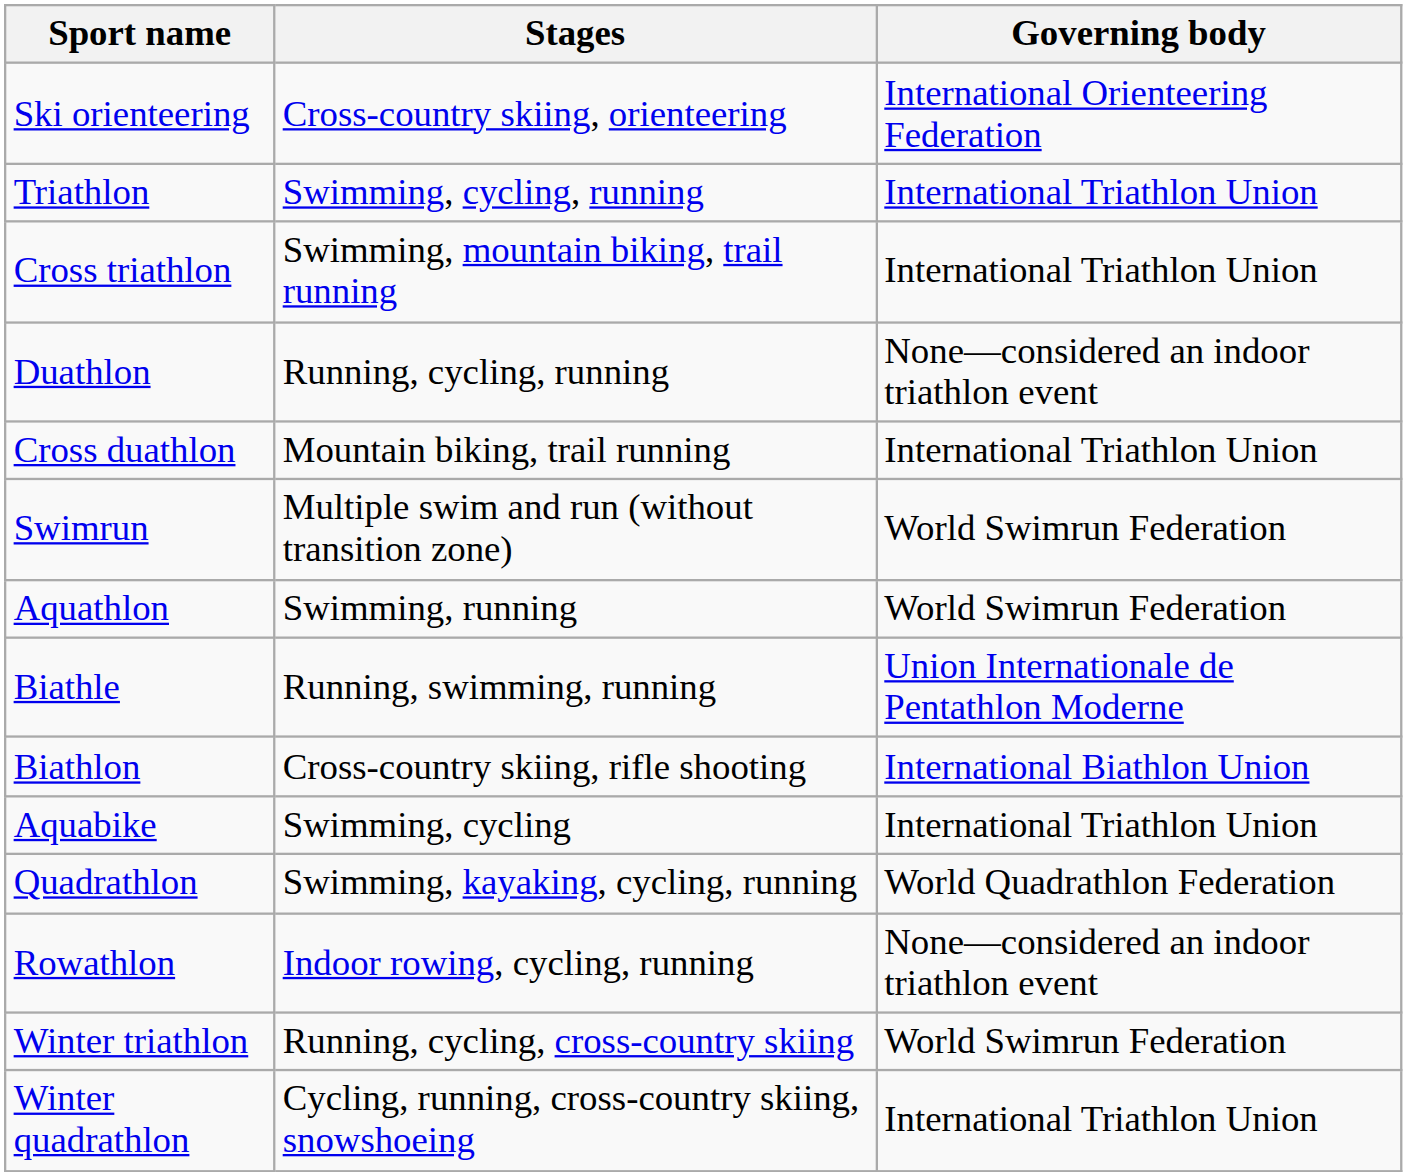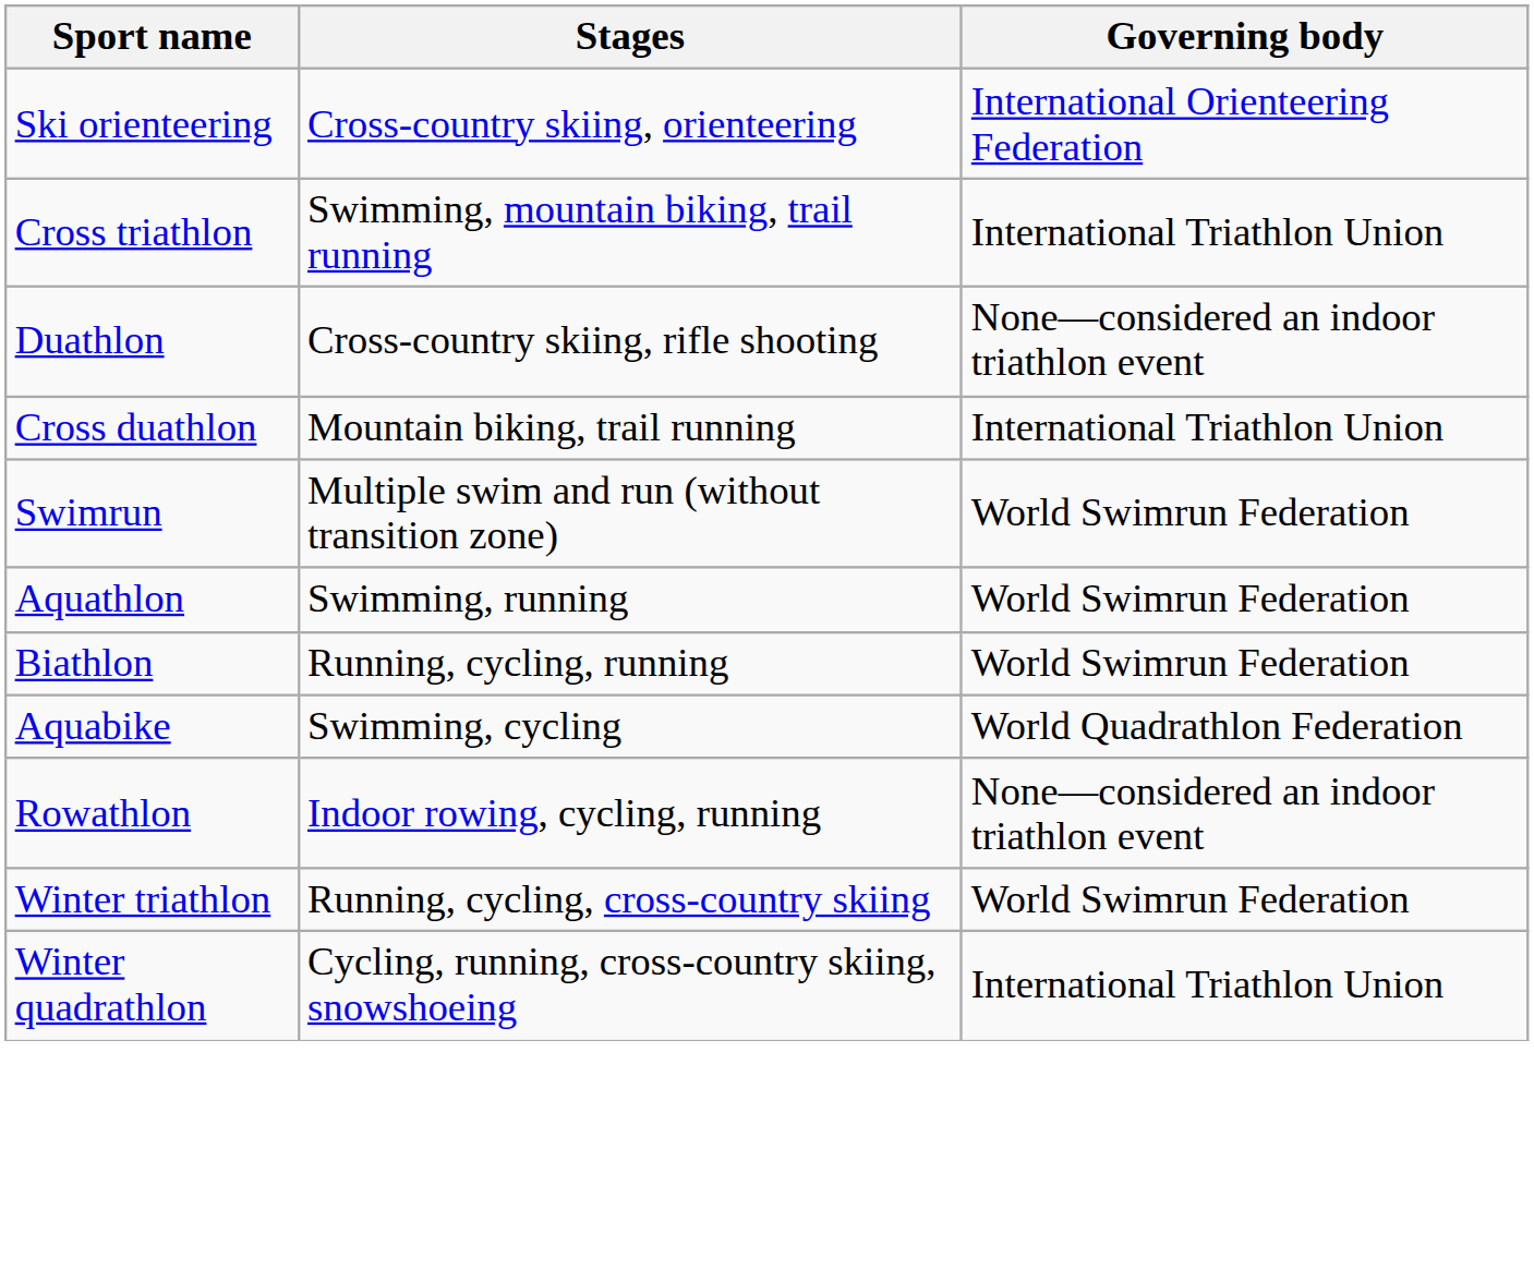- row: Triathlon | Swimming, cycling, running | International Triathlon Union
Duathlon | Stages: Running, cycling, running -> Cross-country skiing, rifle shooting
- row: Biathle | Running, swimming, running | Union Internationale de Pentathlon Moderne
Biathlon | Stages: Cross-country skiing, rifle shooting -> Running, cycling, running
Biathlon | Governing body: International Biathlon Union -> World Swimrun Federation
Aquabike | Governing body: International Triathlon Union -> World Quadrathlon Federation
- row: Quadrathlon | Swimming, kayaking, cycling, running | World Quadrathlon Federation
